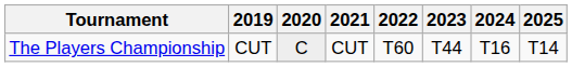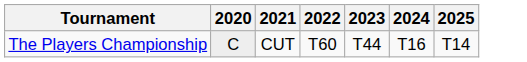- column: 2019 | CUT
